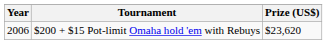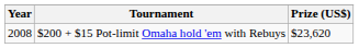$200 + $15 Pot-limit Omaha hold 'em with Rebuys | Year: 2006 -> 2008
